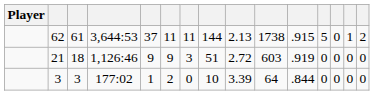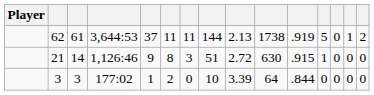62 | column 11: .915 -> .919
21 | column 3: 18 -> 14
21 | column 6: 9 -> 8
21 | column 10: 603 -> 630
21 | column 11: .919 -> .915
21 | column 12: 0 -> 1
